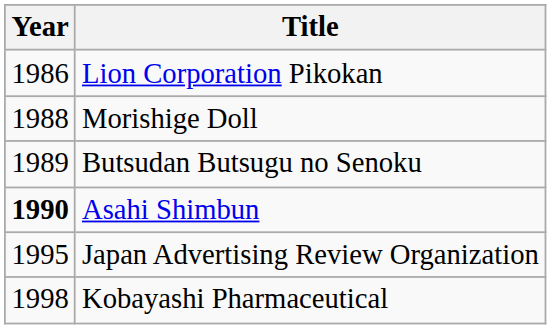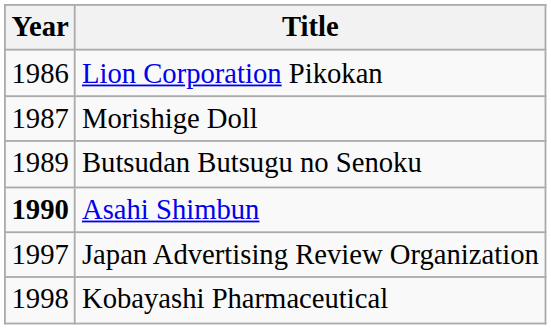Morishige Doll | Year: 1988 -> 1987
Japan Advertising Review Organization | Year: 1995 -> 1997
